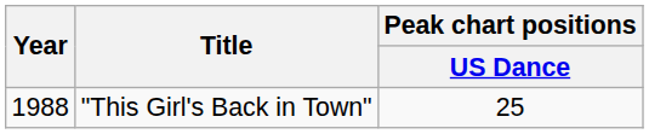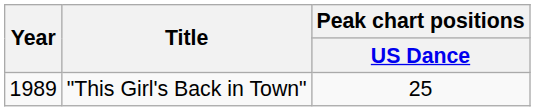"This Girl's Back in Town" | Year: 1988 -> 1989
